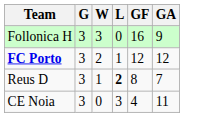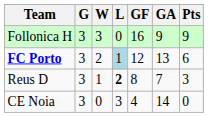+ column: Pts | 9 | 6 | 3 | 0
FC Porto | L: no background -> lightblue background
FC Porto | GA: 12 -> 13
CE Noia | GA: 11 -> 14
